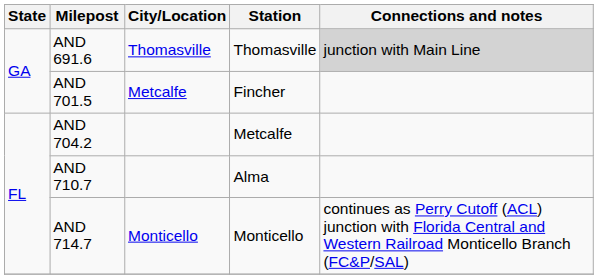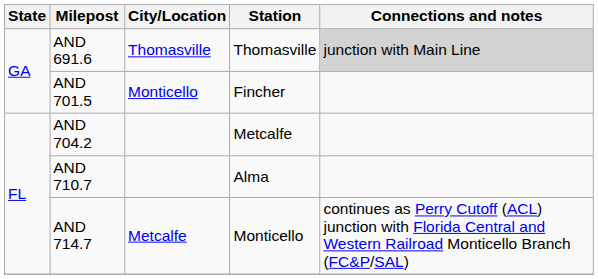AND 701.5 | City/Location: Metcalfe -> Monticello
AND 714.7 | City/Location: Monticello -> Metcalfe
